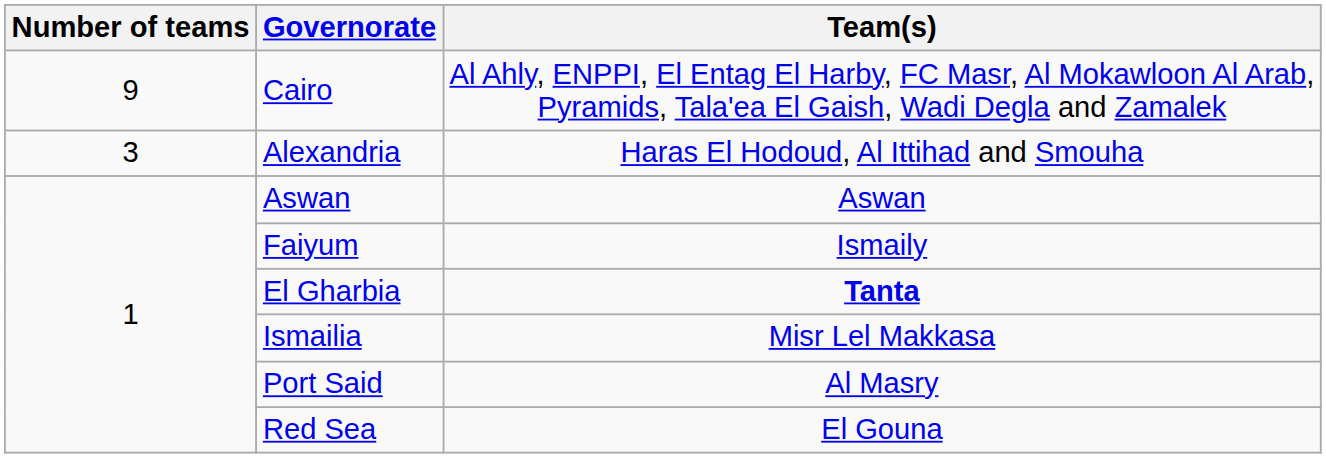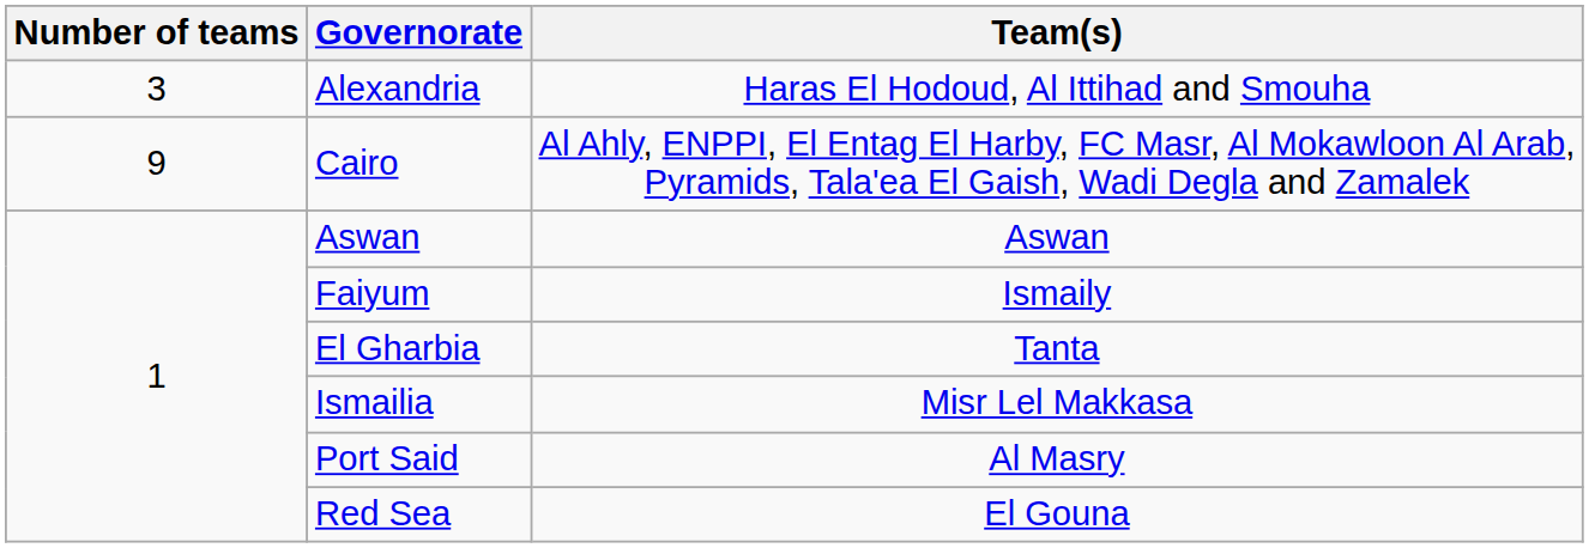rows swapped: Cairo <-> Alexandria
El Gharbia | Team(s): bold -> normal
